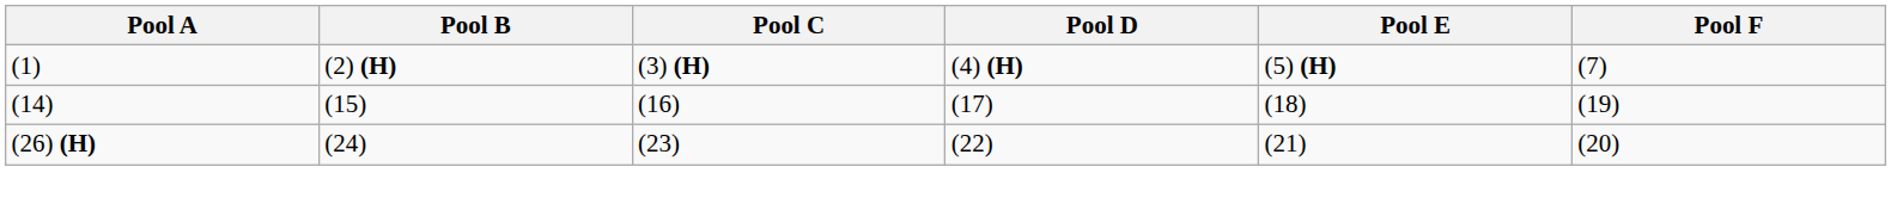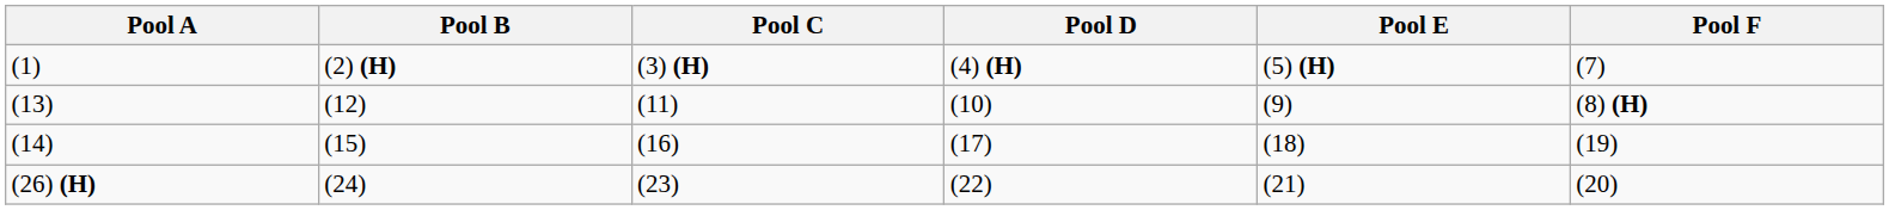+ row: (13) | (12) | (11) | (10) | (9) | (8) (H)
